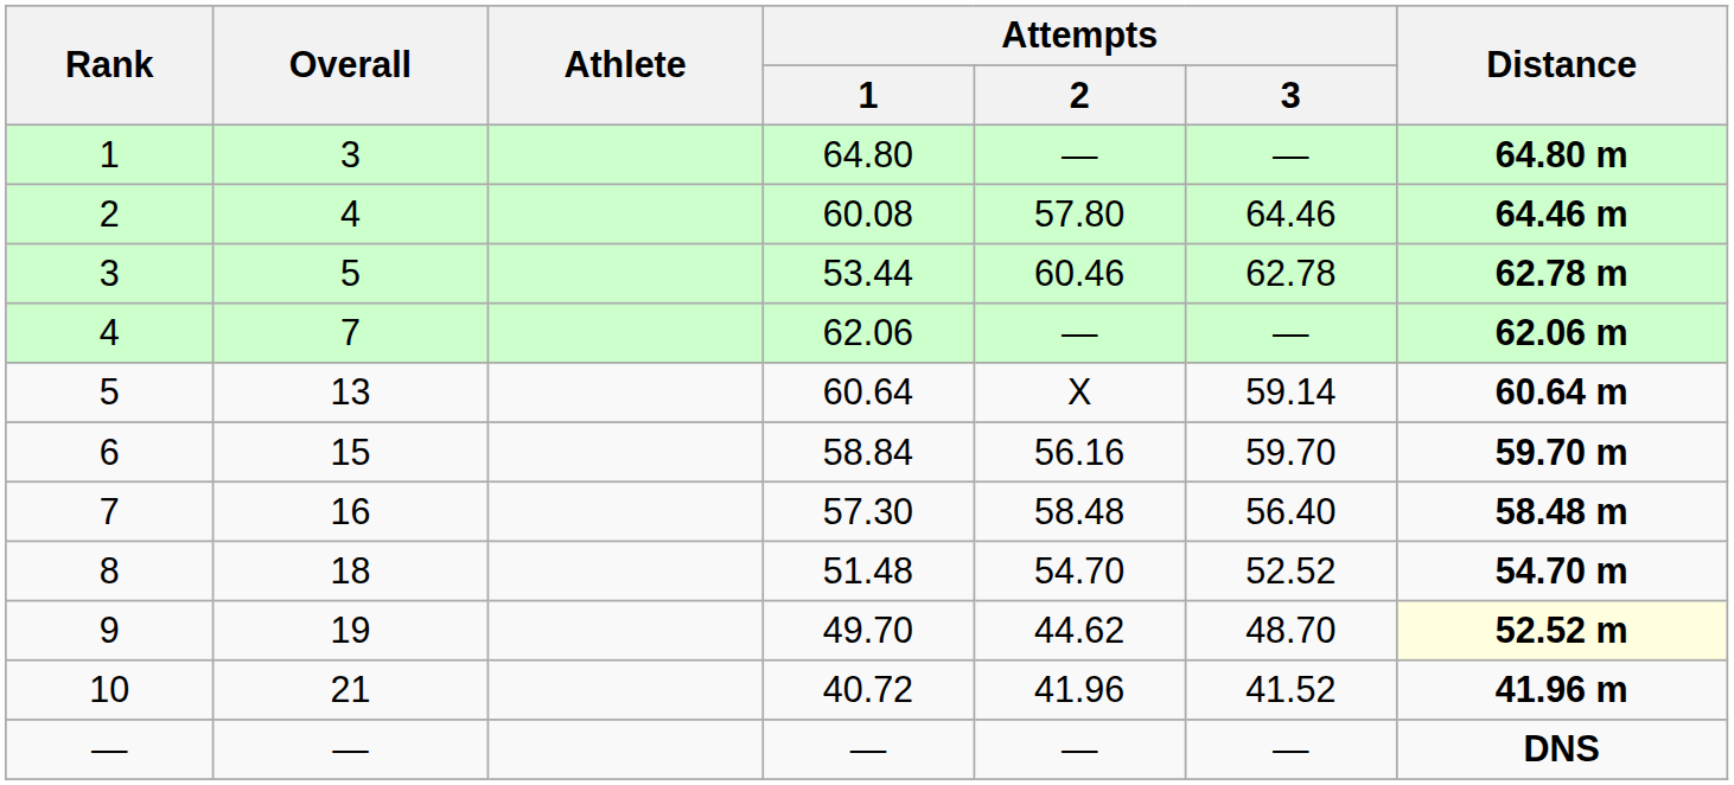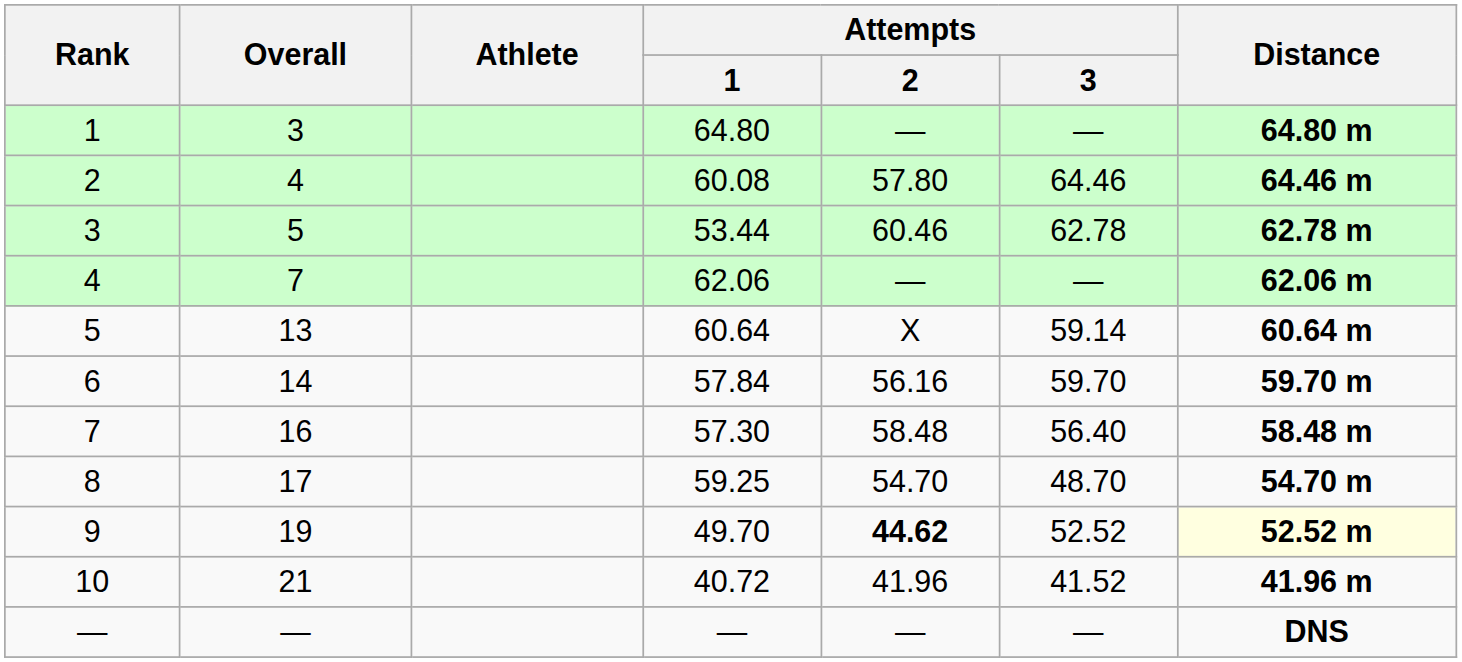6 | Overall: 15 -> 14
6 | Attempts / 1: 58.84 -> 57.84
8 | Overall: 18 -> 17
8 | Attempts / 1: 51.48 -> 59.25
8 | Attempts / 3: 52.52 -> 48.70
9 | Attempts / 2: normal -> bold
9 | Attempts / 3: 48.70 -> 52.52
